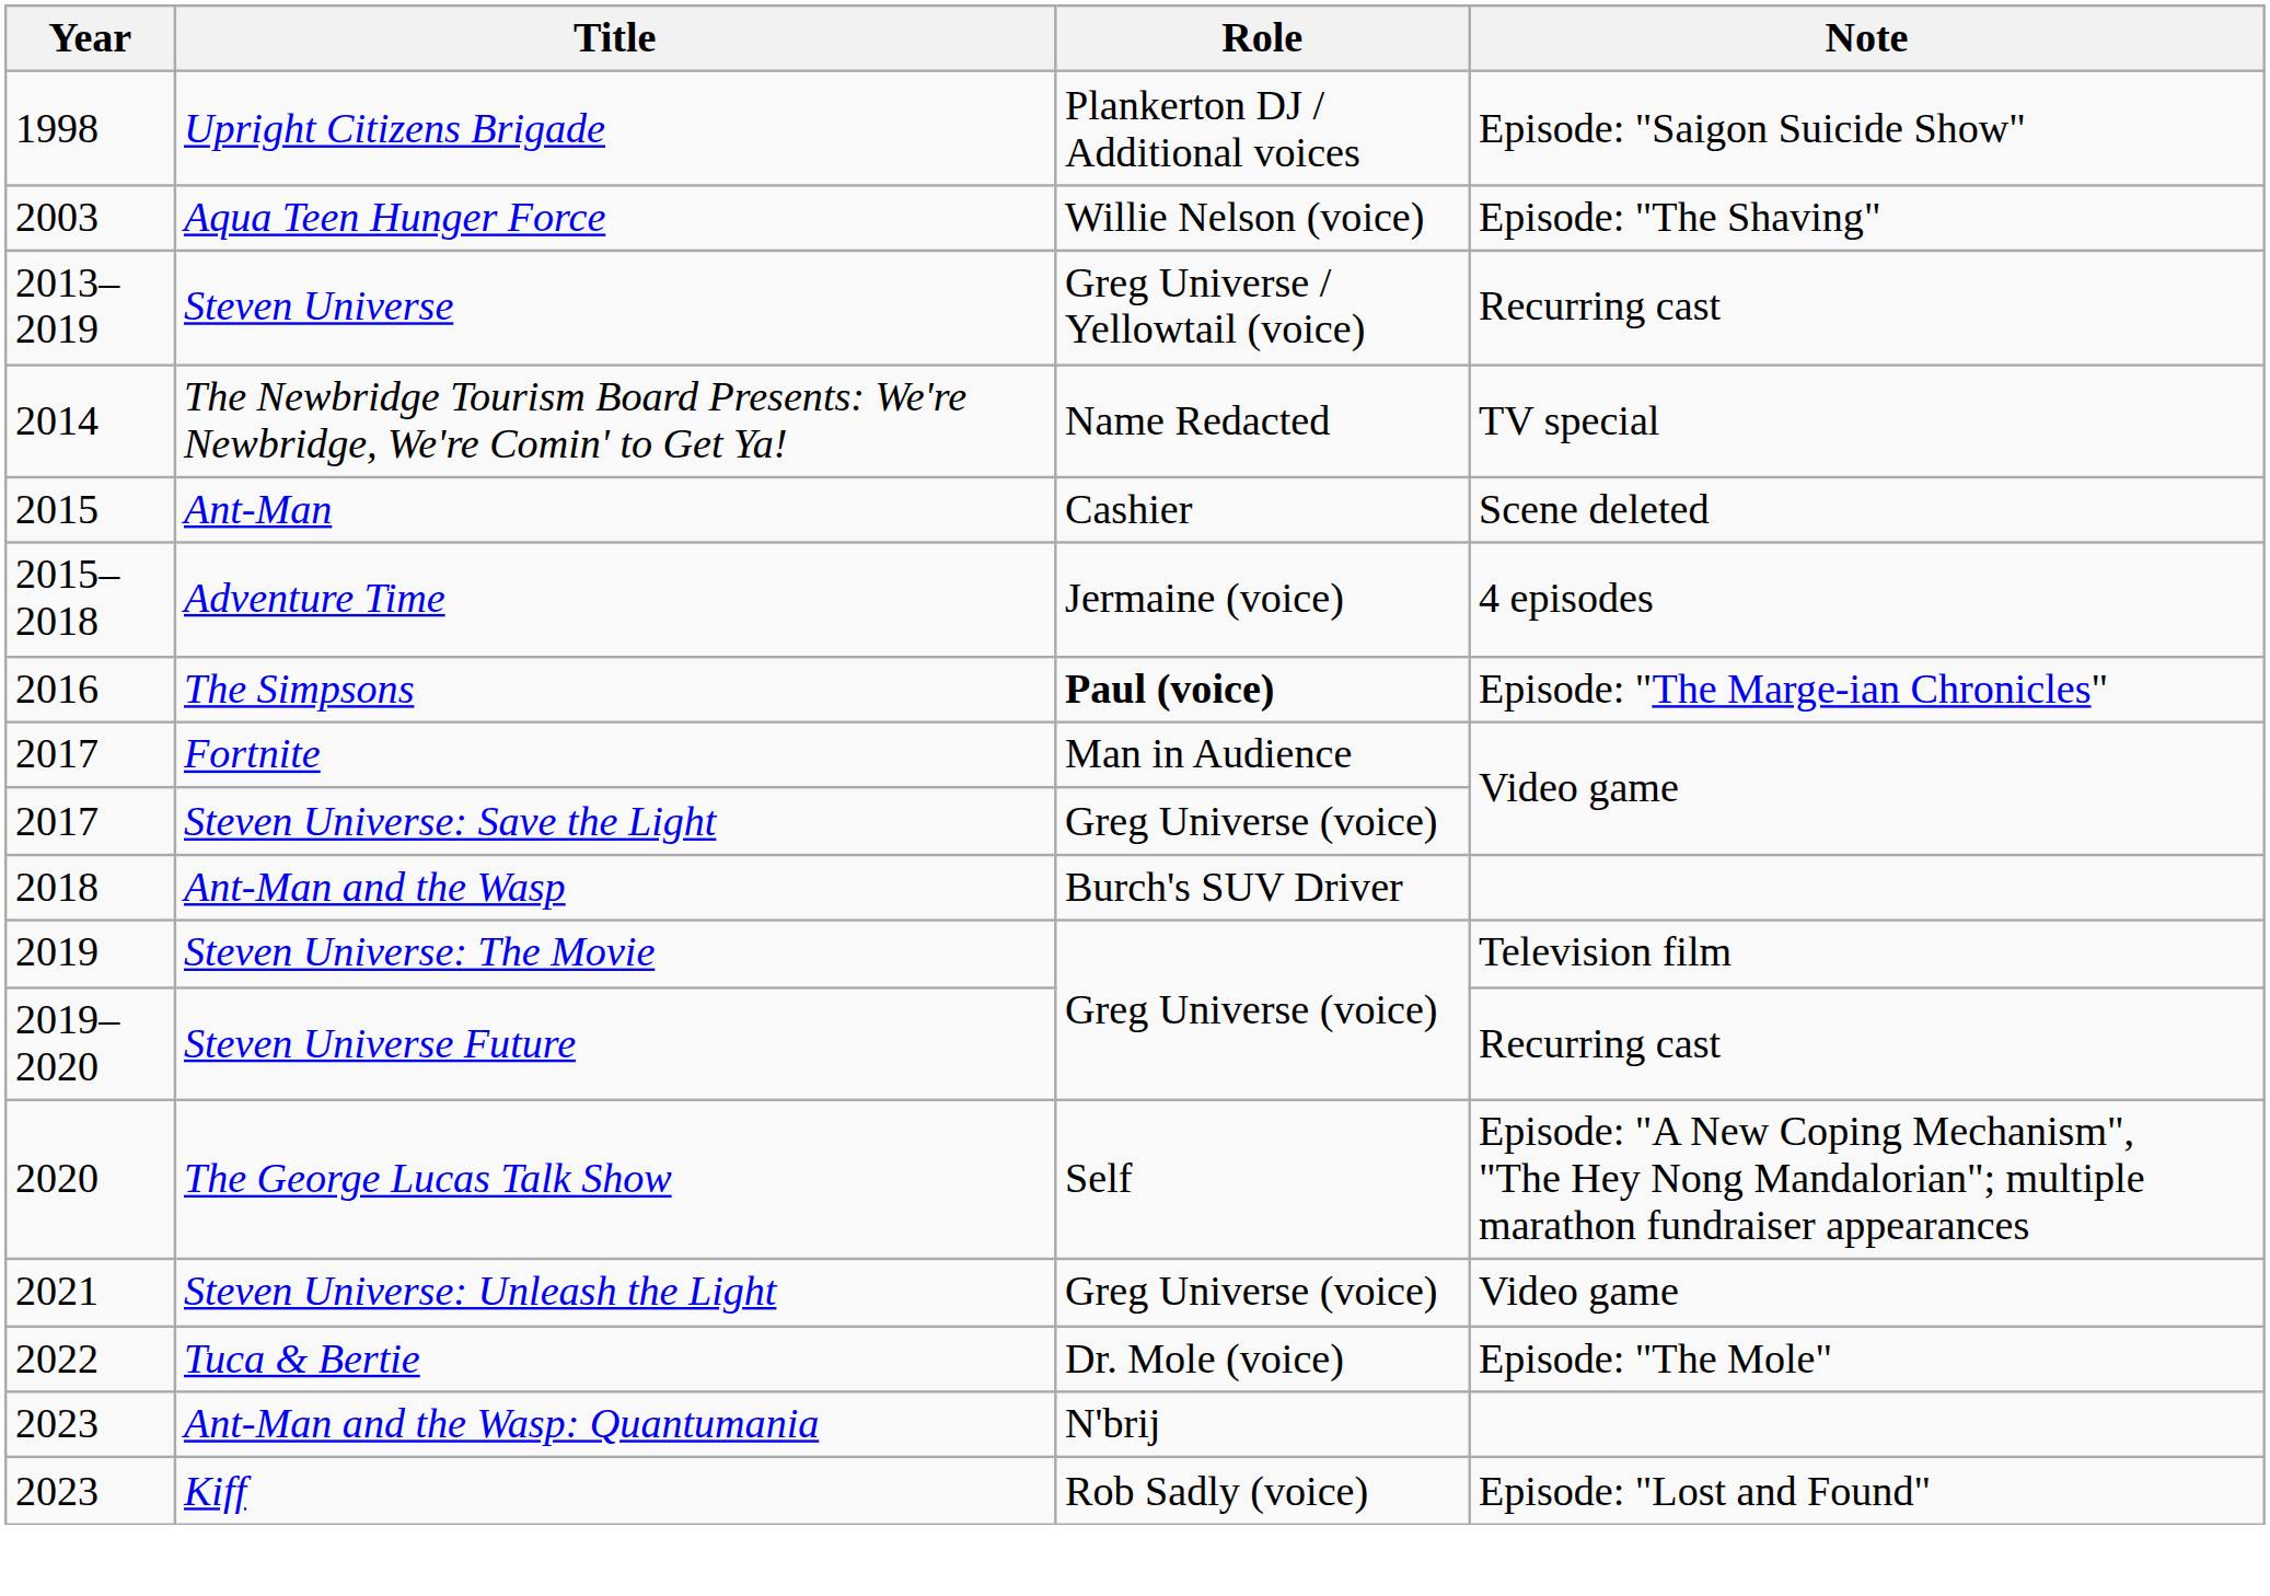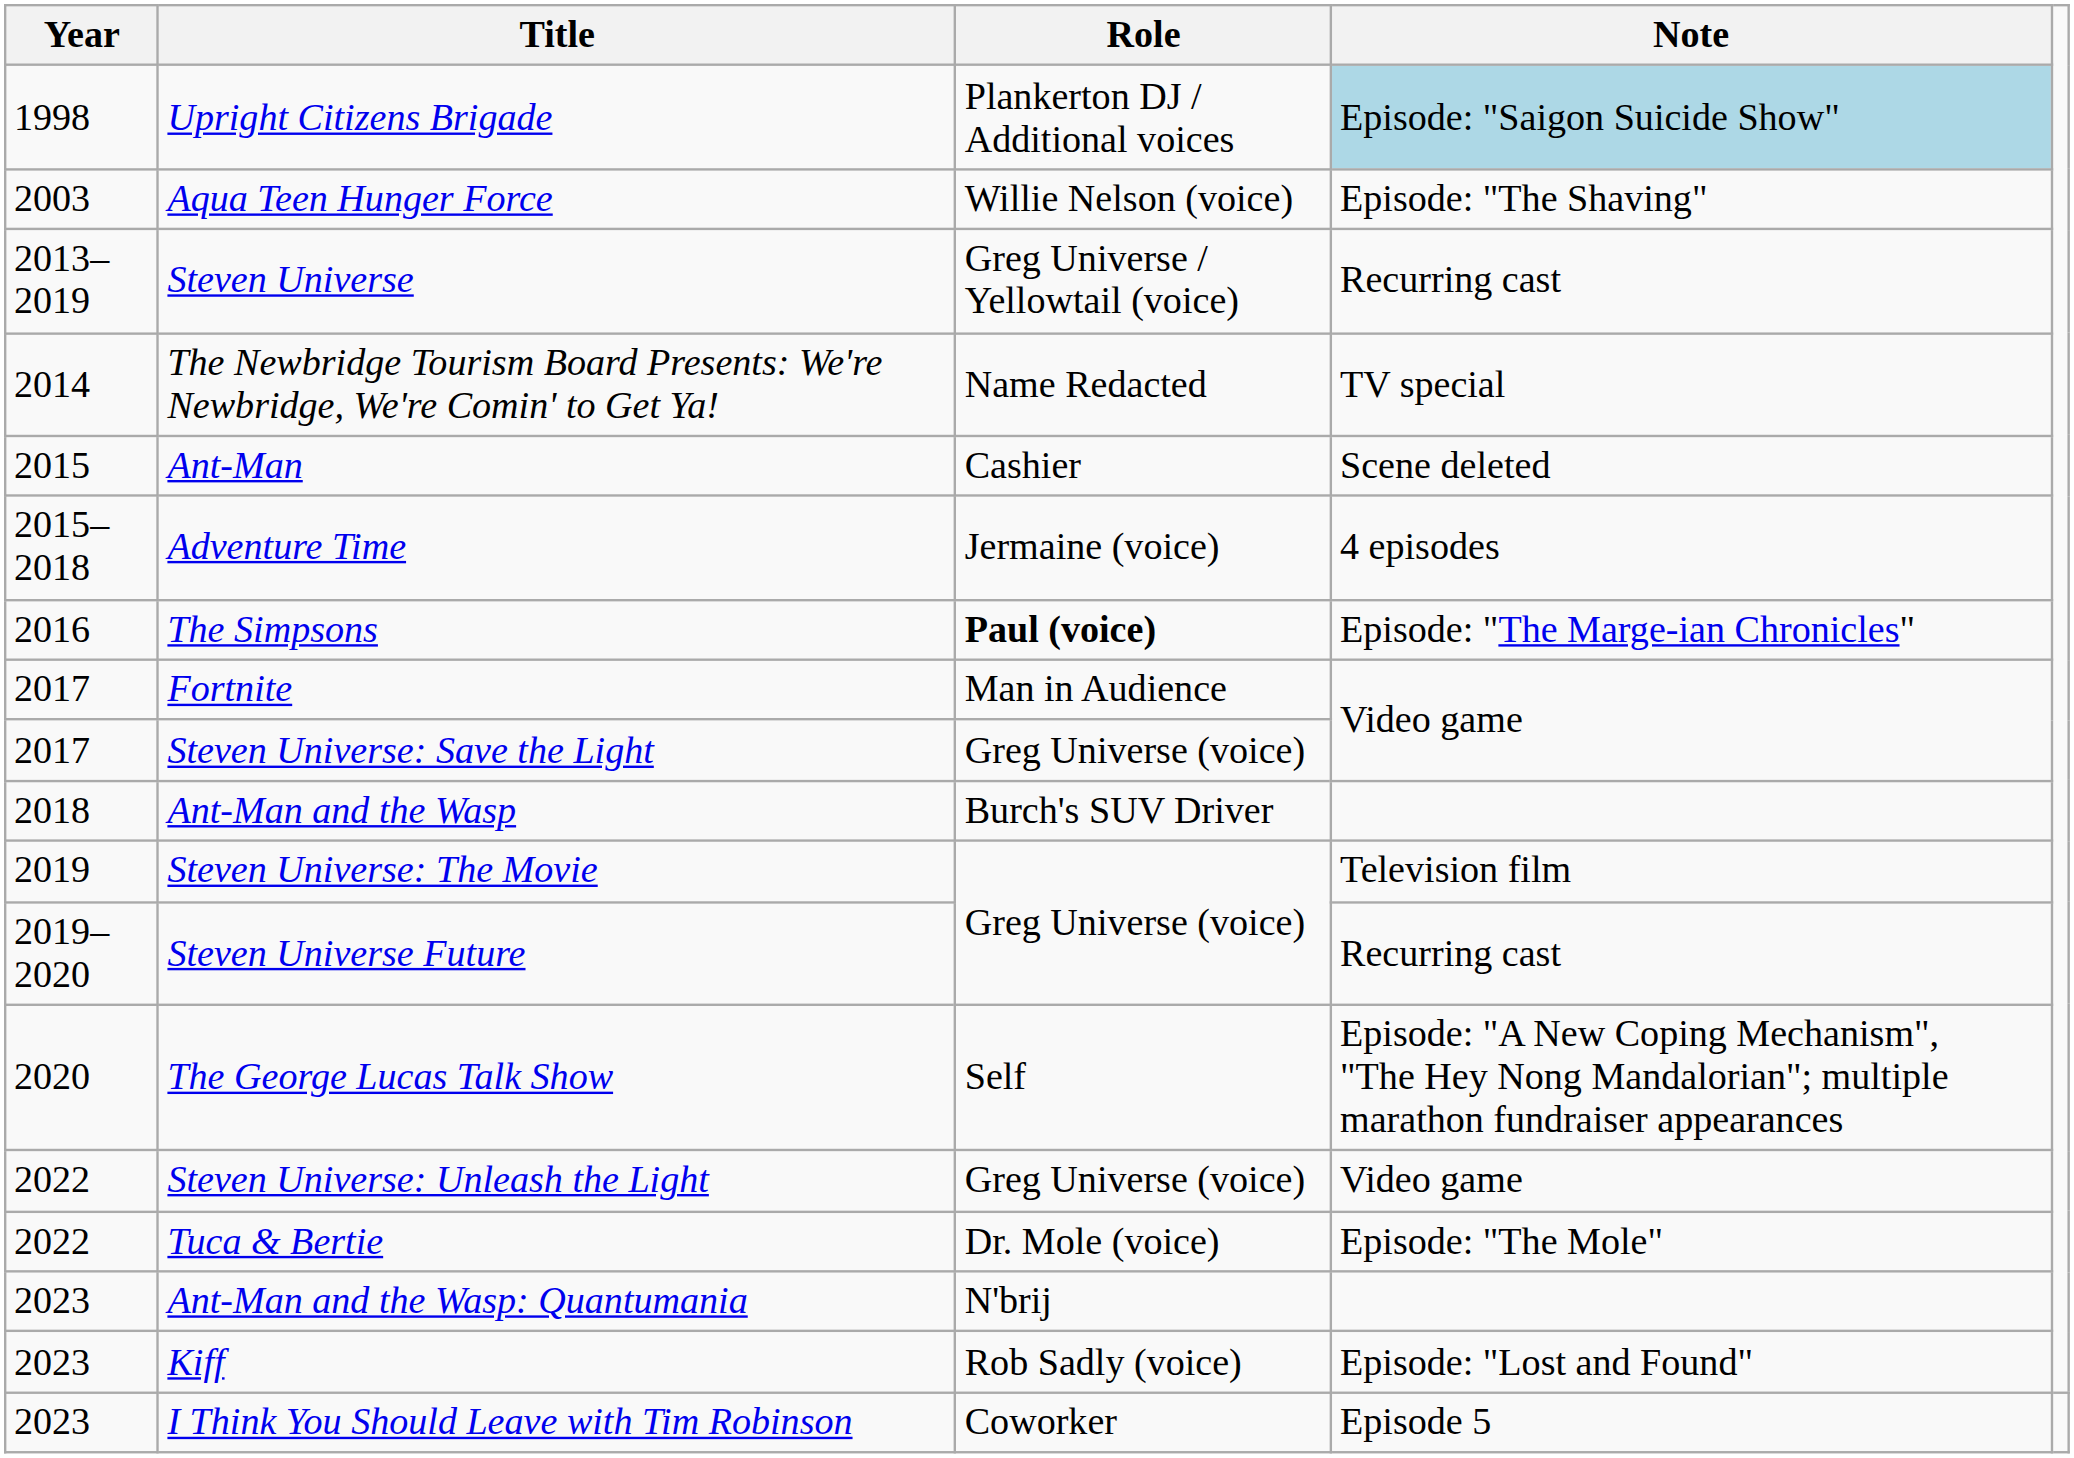Upright Citizens Brigade | Note: no background -> lightblue background
Steven Universe: Unleash the Light | Year: 2021 -> 2022
+ row: 2023 | I Think You Should Leave with Tim Robinson | Coworker | Episode 5
